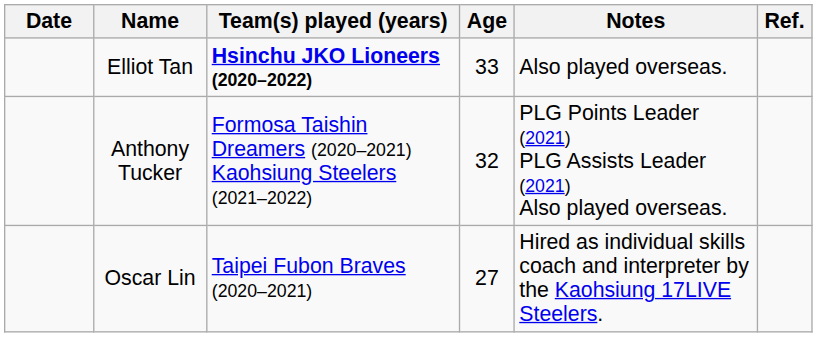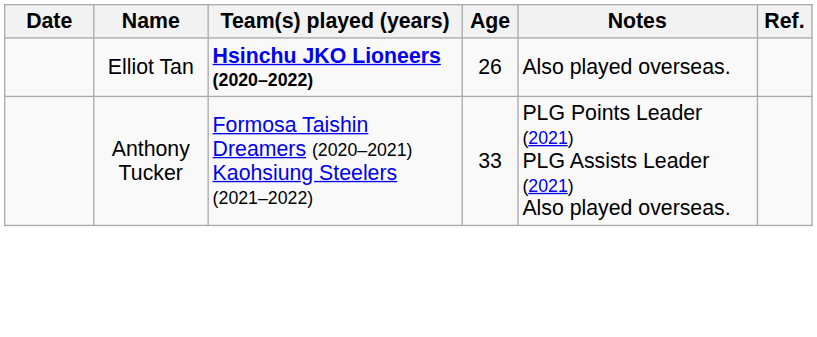Elliot Tan | Age: 33 -> 26
Anthony Tucker | Age: 32 -> 33
- row: Oscar Lin | Taipei Fubon Braves (2020–2021) | 27 | Hired as individual skills coach and interpreter by the Kaohsiung 17LIVE Steelers.
